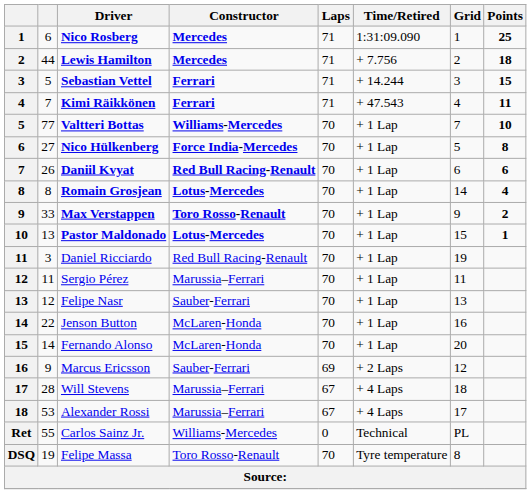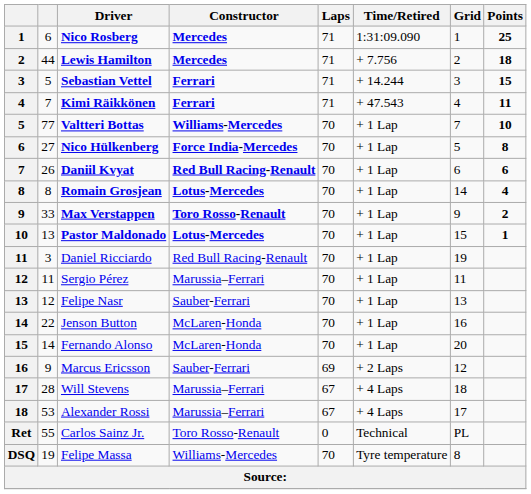Carlos Sainz Jr. | Constructor: Williams-Mercedes -> Toro Rosso-Renault
Felipe Massa | Constructor: Toro Rosso-Renault -> Williams-Mercedes
